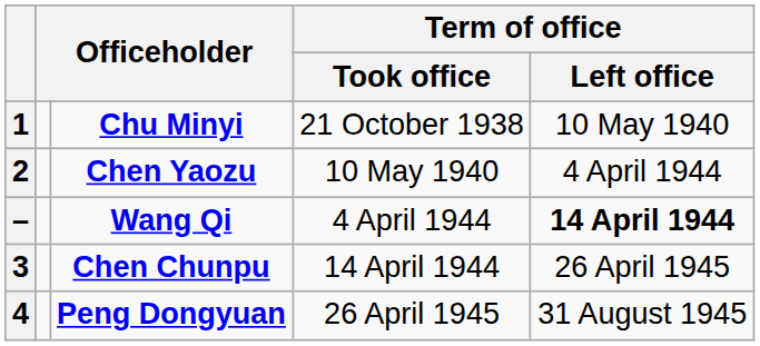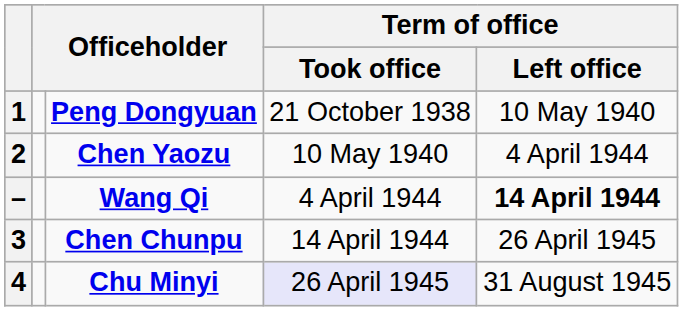1 | column 3: Chu Minyi -> Peng Dongyuan
4 | column 3: Peng Dongyuan -> Chu Minyi
4 | Term of office / Took office: no background -> lavender background
